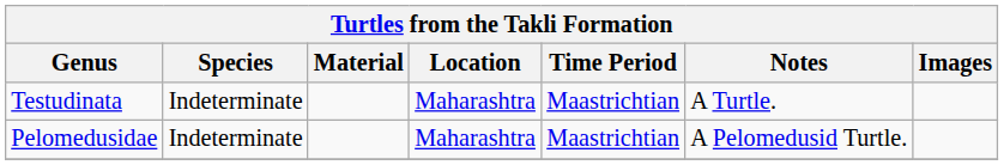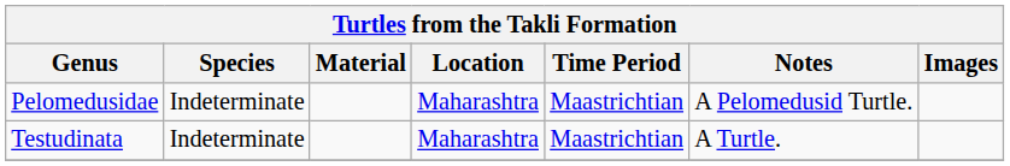rows swapped: Pelomedusidae <-> Testudinata
